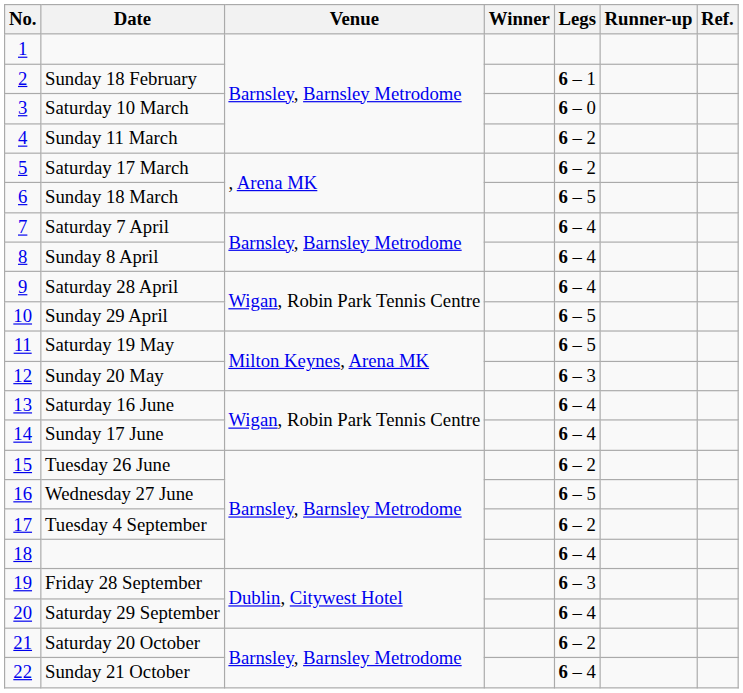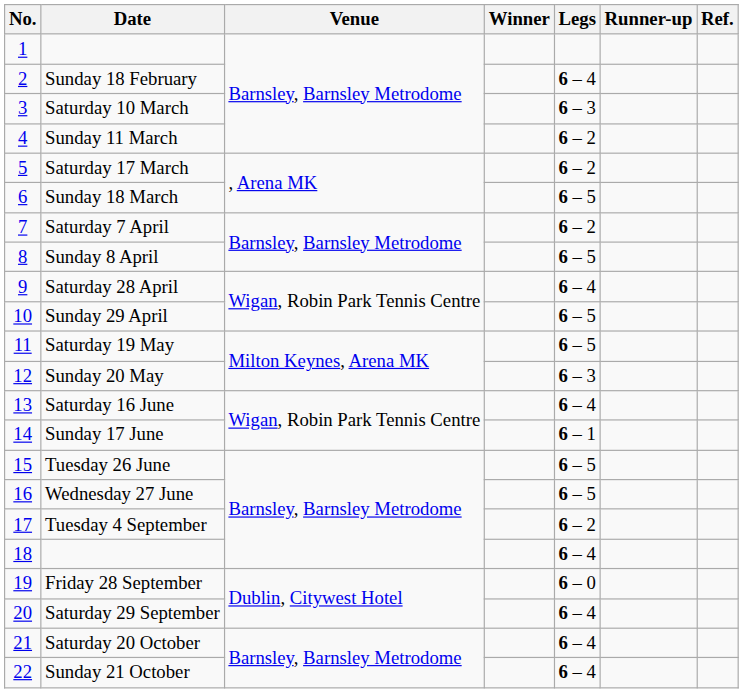Sunday 18 February | Legs: 6 – 1 -> 6 – 4
Saturday 10 March | Legs: 6 – 0 -> 6 – 3
Saturday 7 April | Legs: 6 – 4 -> 6 – 2
Sunday 8 April | Legs: 6 – 4 -> 6 – 5
Sunday 17 June | Legs: 6 – 4 -> 6 – 1
Tuesday 26 June | Legs: 6 – 2 -> 6 – 5
Friday 28 September | Legs: 6 – 3 -> 6 – 0
Saturday 20 October | Legs: 6 – 2 -> 6 – 4
